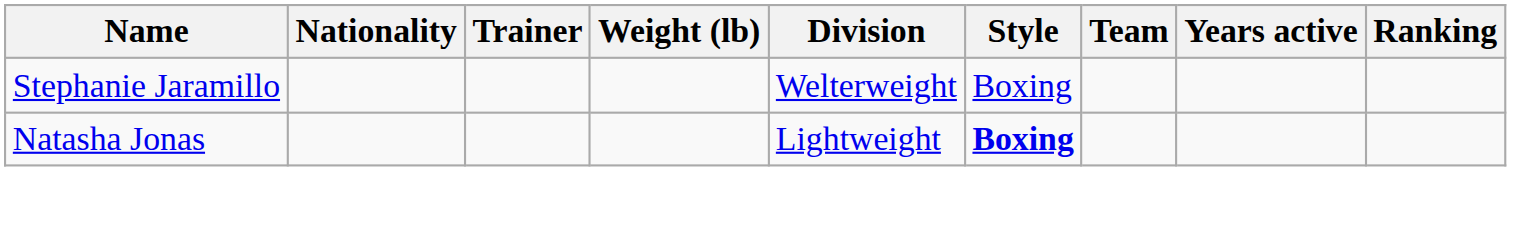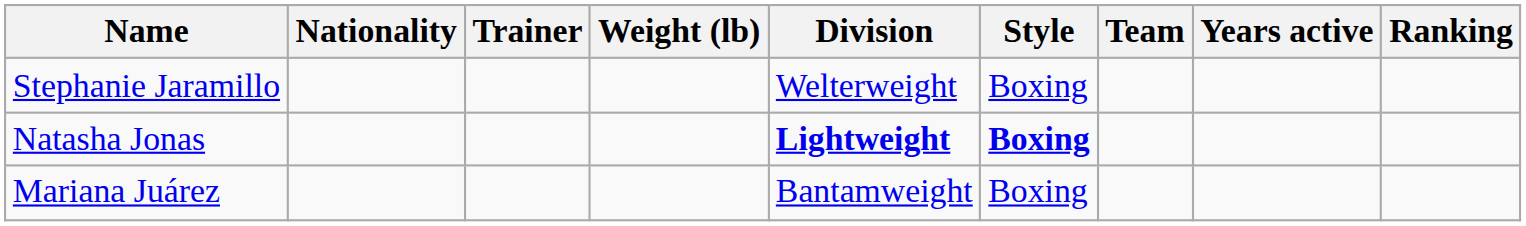Natasha Jonas | Division: normal -> bold
+ row: Mariana Juárez | Bantamweight | Boxing
